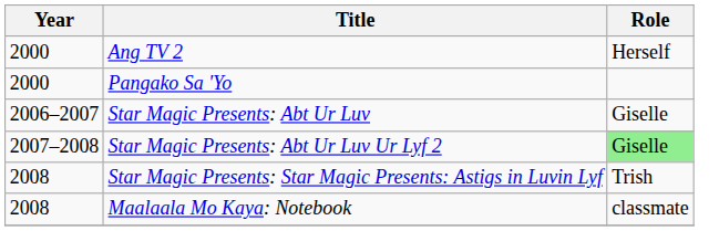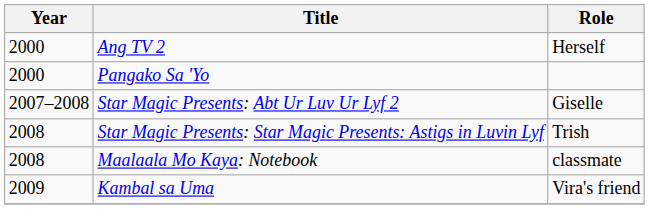- row: 2006–2007 | Star Magic Presents: Abt Ur Luv | Giselle
Star Magic Presents: Abt Ur Luv Ur Lyf 2 | Role: lightgreen background -> no background
+ row: 2009 | Kambal sa Uma | Vira's friend
